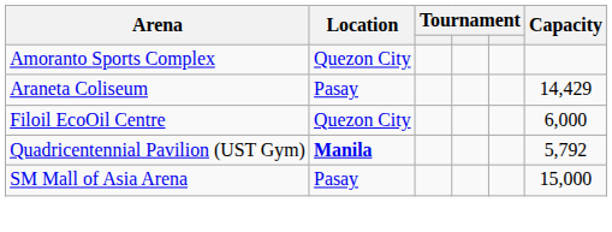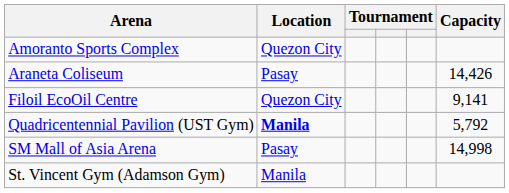Araneta Coliseum | Capacity: 14,429 -> 14,426
Filoil EcoOil Centre | Capacity: 6,000 -> 9,141
SM Mall of Asia Arena | Capacity: 15,000 -> 14,998
+ row: St. Vincent Gym (Adamson Gym) | Manila
